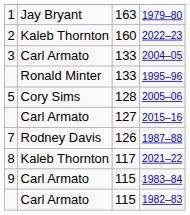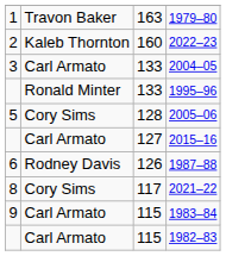1979–80 | column 2: Jay Bryant -> Travon Baker
1987–88 | column 1: 7 -> 6
2021–22 | column 2: Kaleb Thornton -> Cory Sims
